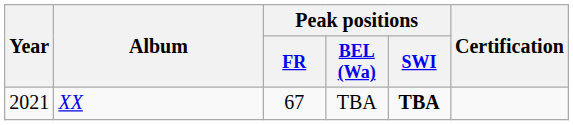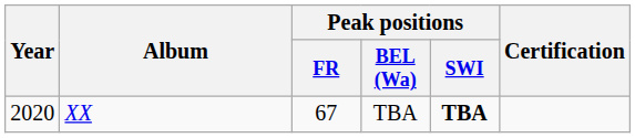XX | Year: 2021 -> 2020
